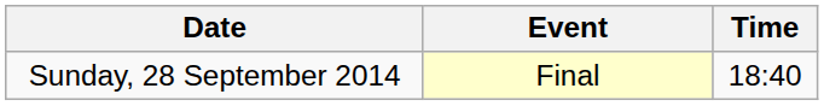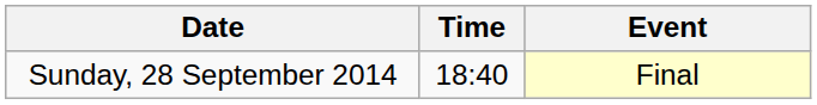columns swapped: Time <-> Event
